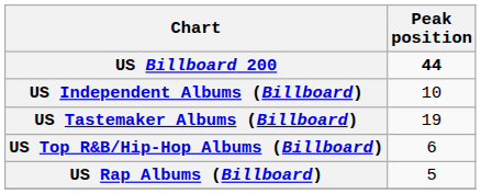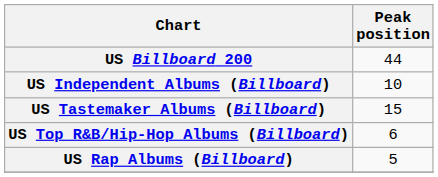US Billboard 200 | Peak position: bold -> normal
US Tastemaker Albums (Billboard) | Peak position: 19 -> 15
